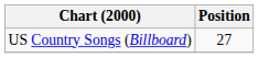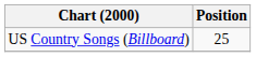US Country Songs (Billboard) | Position: 27 -> 25
